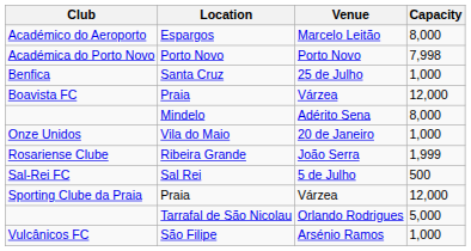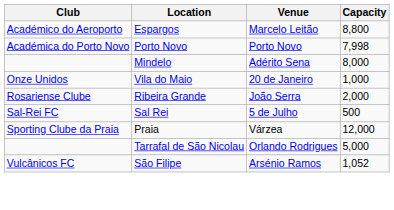Académico do Aeroporto | Capacity: 8,000 -> 8,800
- row: Benfica | Santa Cruz | 25 de Julho | 1,000
- row: Boavista FC | Praia | Várzea | 12,000
Rosariense Clube | Capacity: 1,999 -> 2,000
Vulcânicos FC | Capacity: 1,000 -> 1,052
